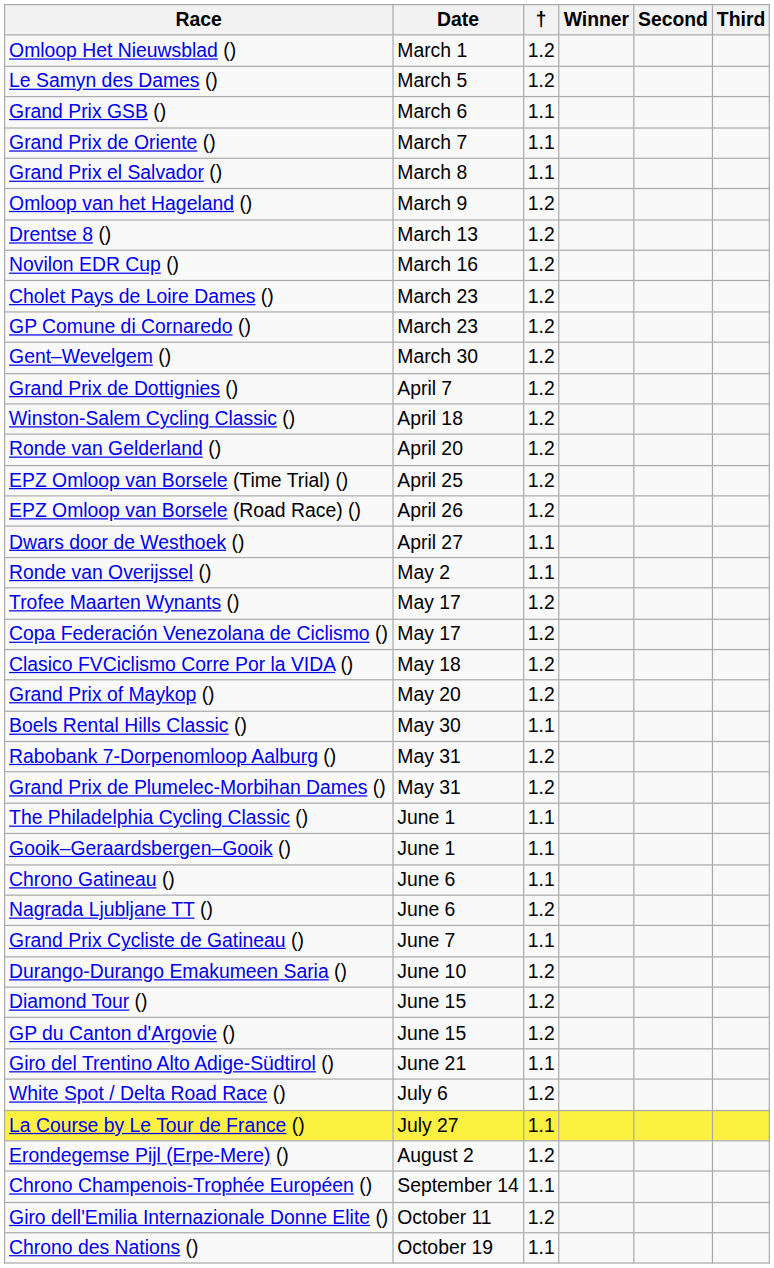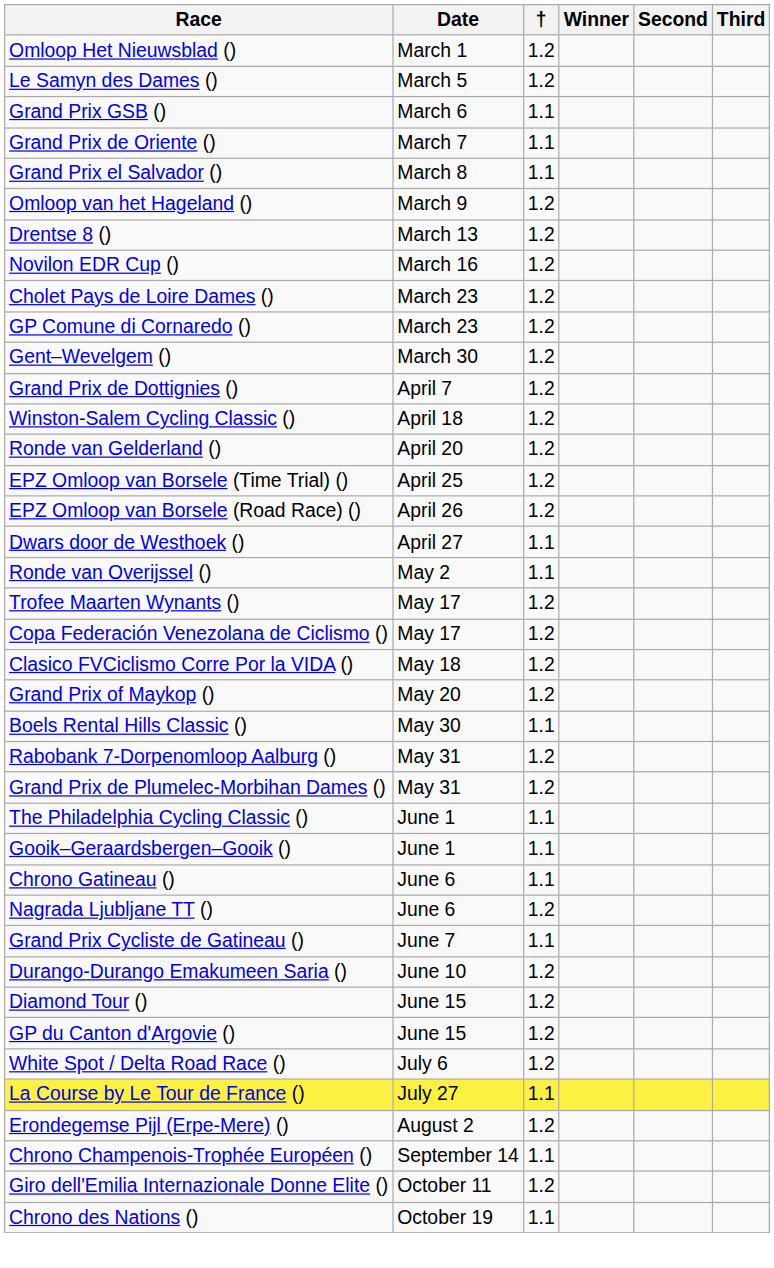- row: Giro del Trentino Alto Adige-Südtirol () | June 21 | 1.1
